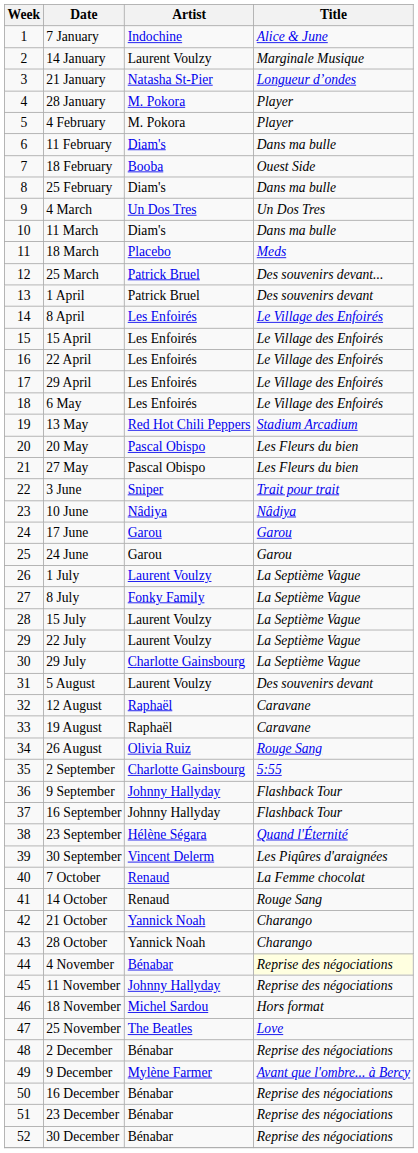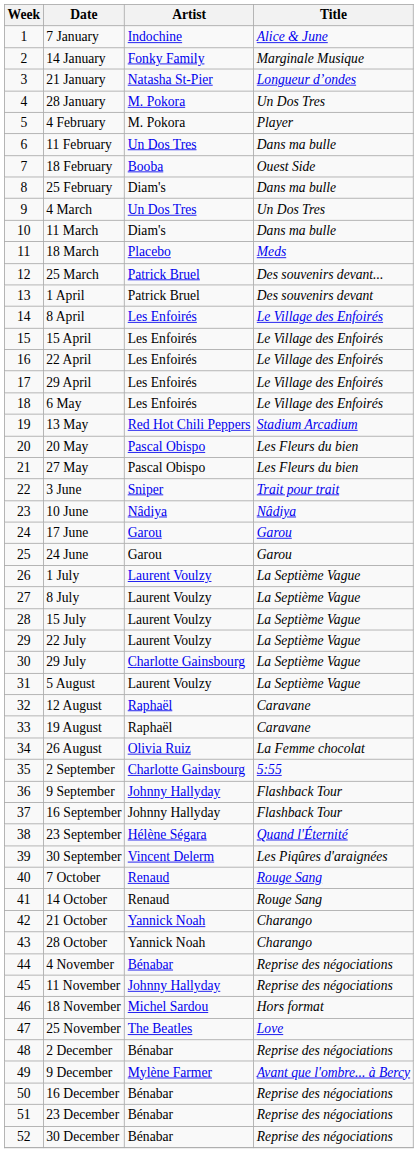14 January | Artist: Laurent Voulzy -> Fonky Family
28 January | Title: Player -> Un Dos Tres
11 February | Artist: Diam's -> Un Dos Tres
8 July | Artist: Fonky Family -> Laurent Voulzy
5 August | Title: Des souvenirs devant -> La Septième Vague
26 August | Title: Rouge Sang -> La Femme chocolat
7 October | Title: La Femme chocolat -> Rouge Sang
4 November | Title: lightyellow background -> no background
